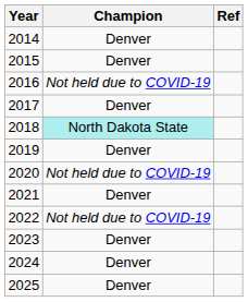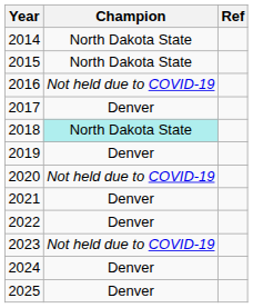2014 | Champion: Denver -> North Dakota State
2015 | Champion: Denver -> North Dakota State
2022 | Champion: Not held due to COVID-19 -> Denver
2023 | Champion: Denver -> Not held due to COVID-19
